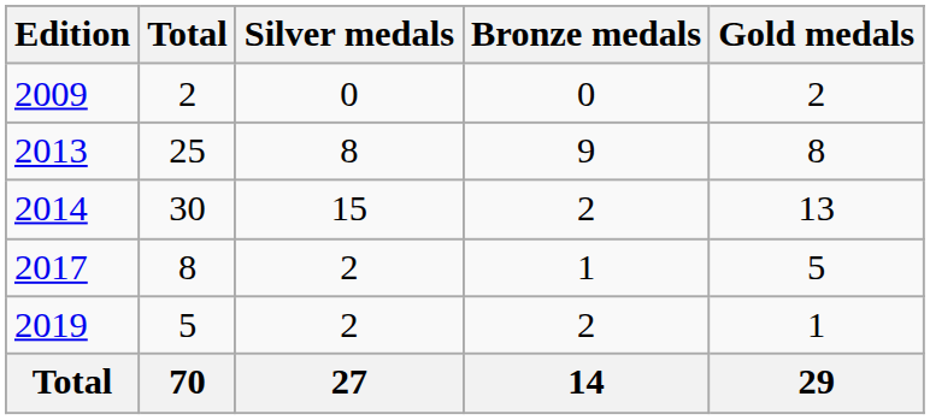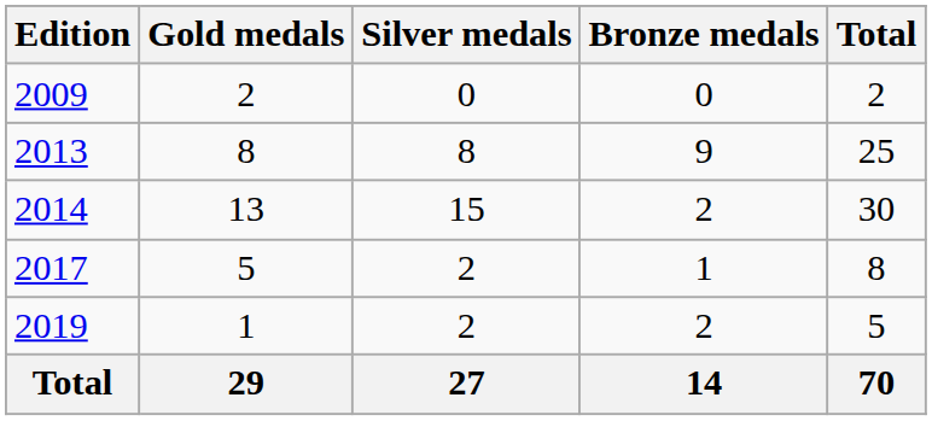columns swapped: Gold medals <-> Total
